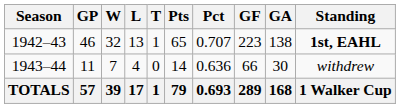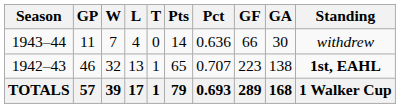rows swapped: 1942–43 <-> 1943–44
